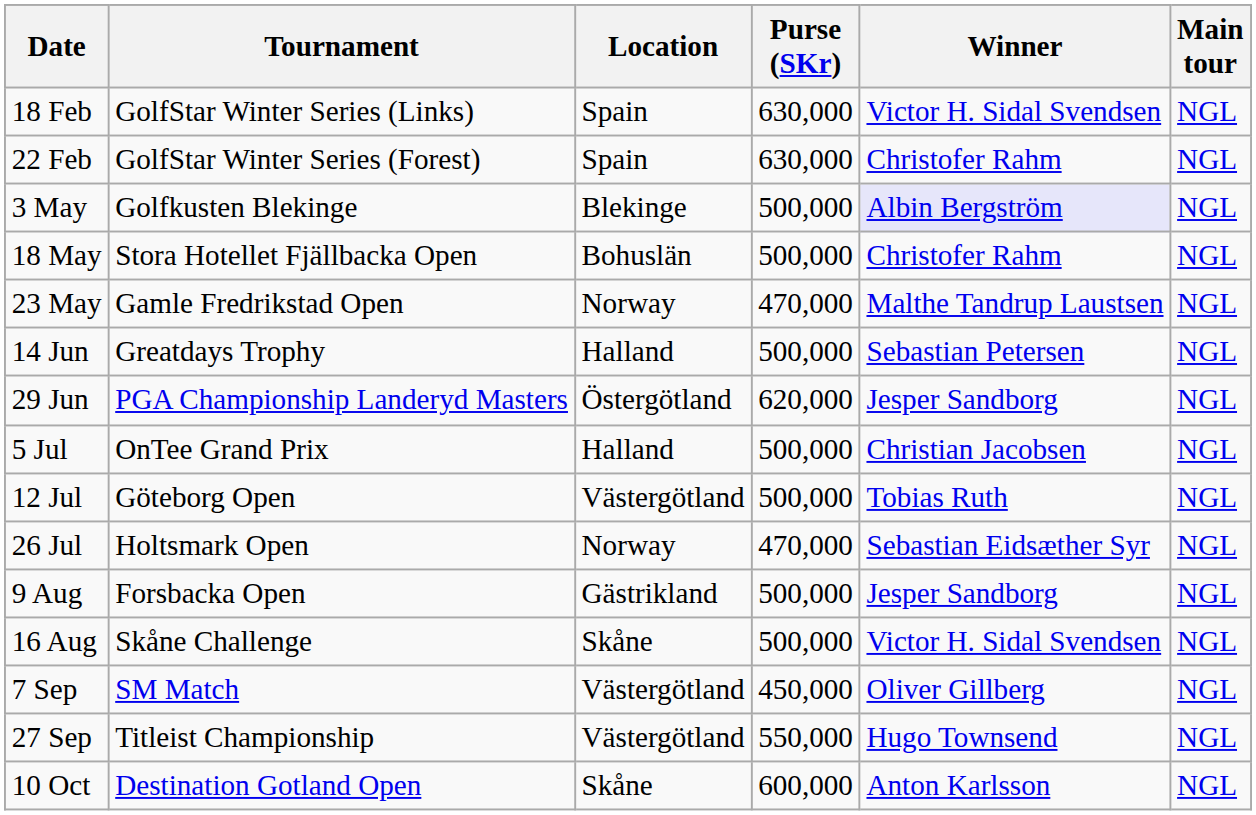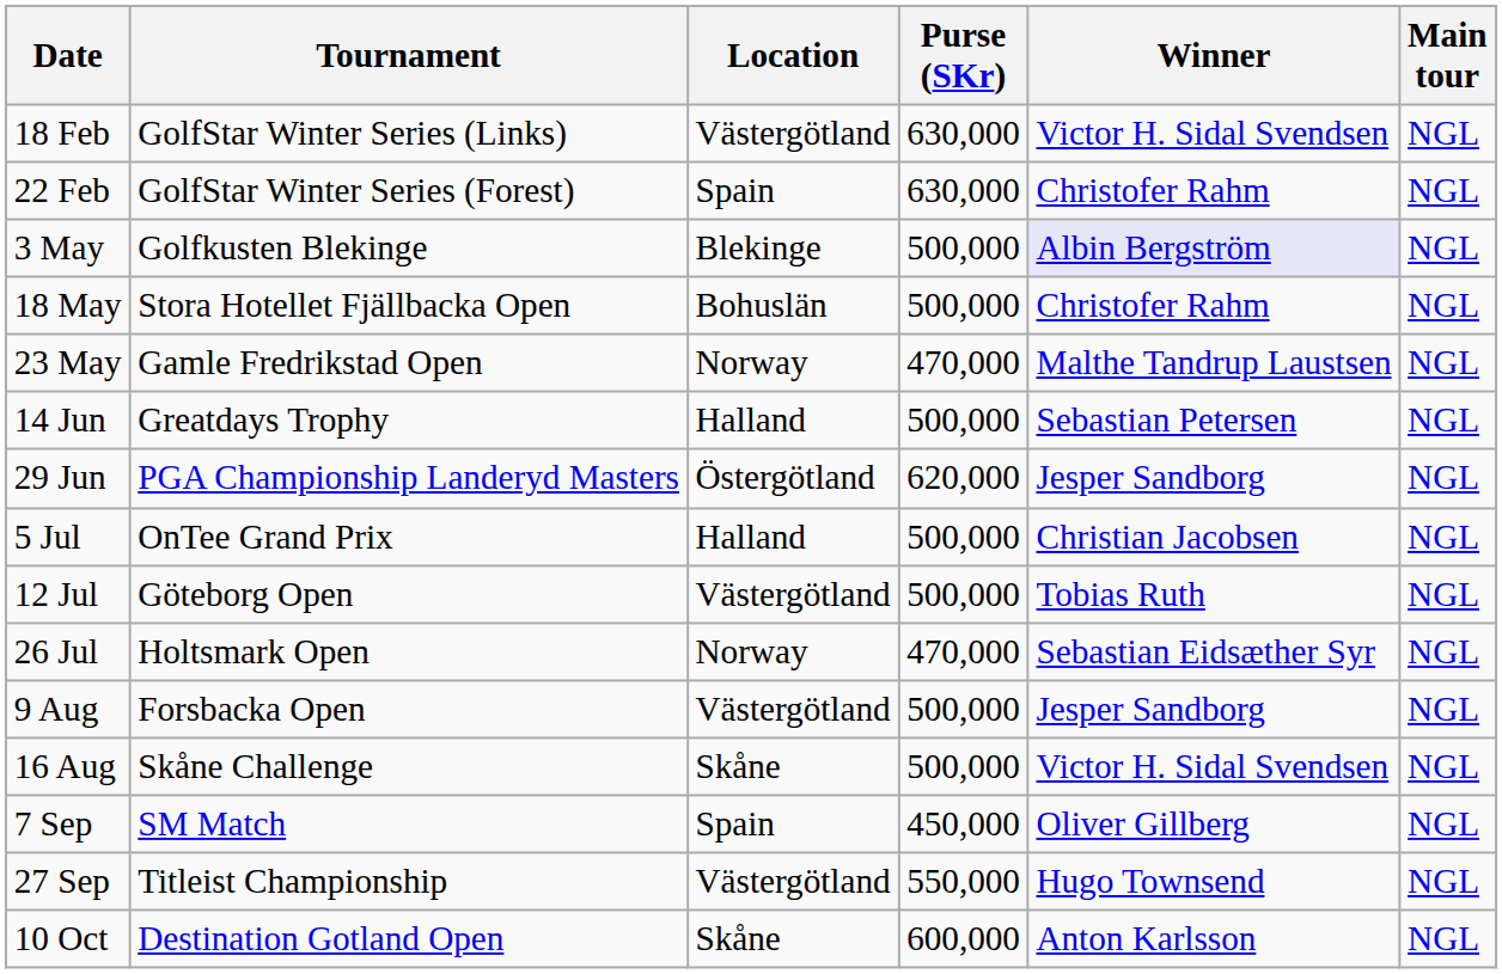18 Feb | Location: Spain -> Västergötland
9 Aug | Location: Gästrikland -> Västergötland
7 Sep | Location: Västergötland -> Spain
